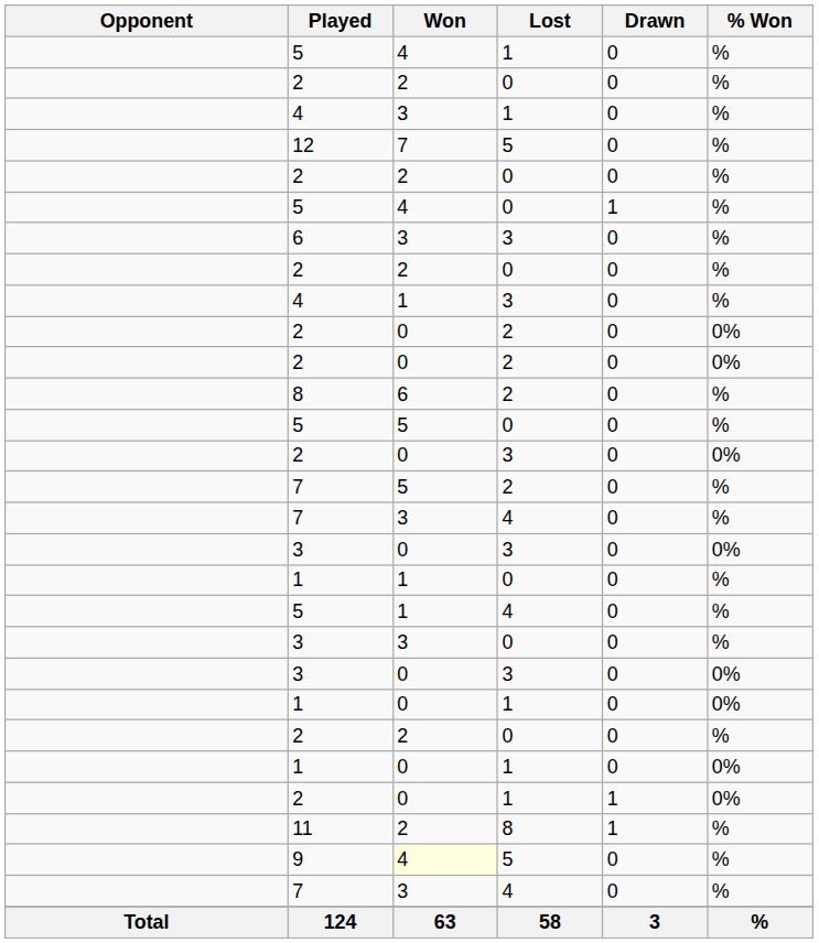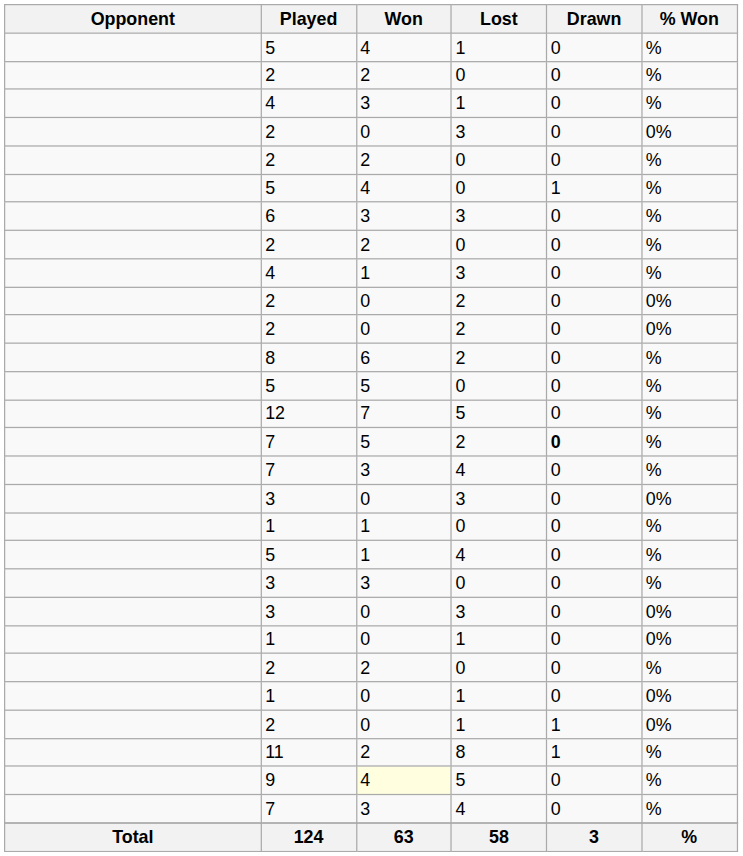rows swapped: 2 / 3 <-> 12
7 / 2 | Drawn: normal -> bold
